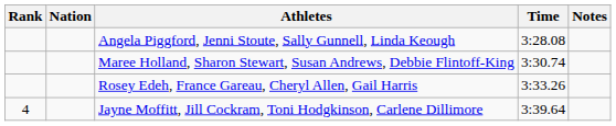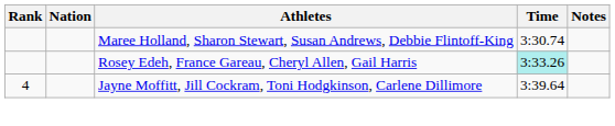- row: Angela Piggford, Jenni Stoute, Sally Gunnell, Linda Keough | 3:28.08
Rosey Edeh, France Gareau, Cheryl Allen, Gail Harris | Time: no background -> paleturquoise background
